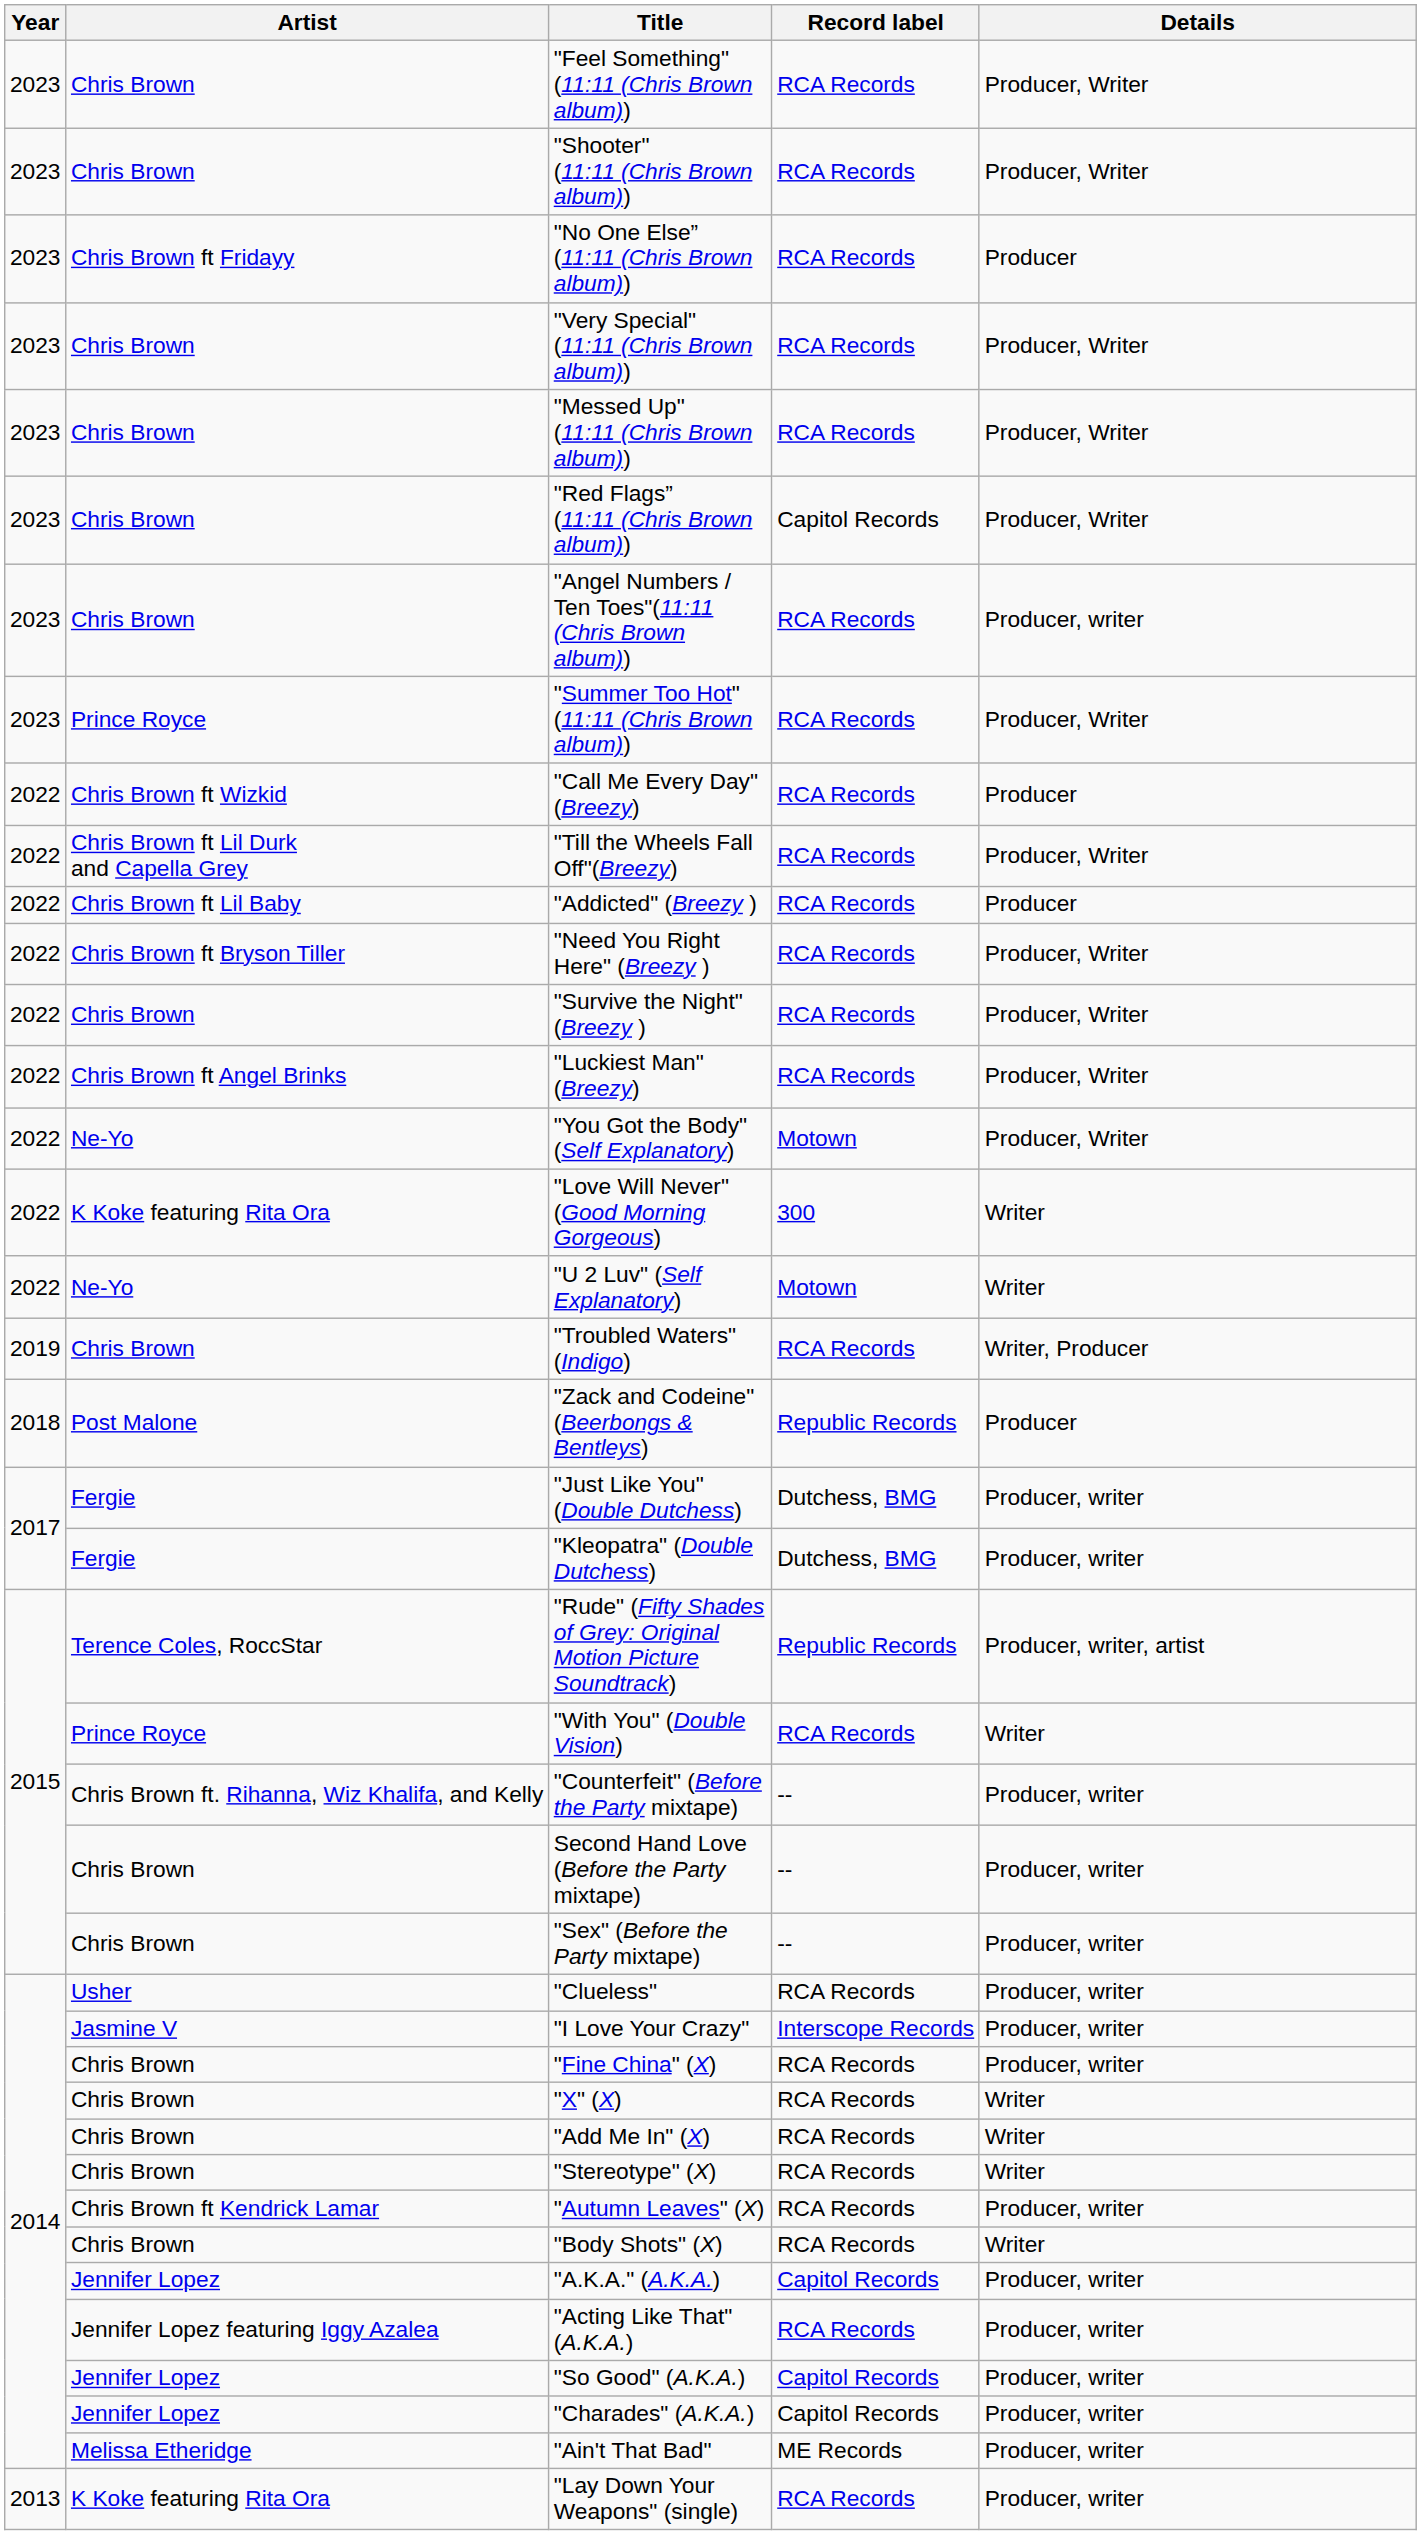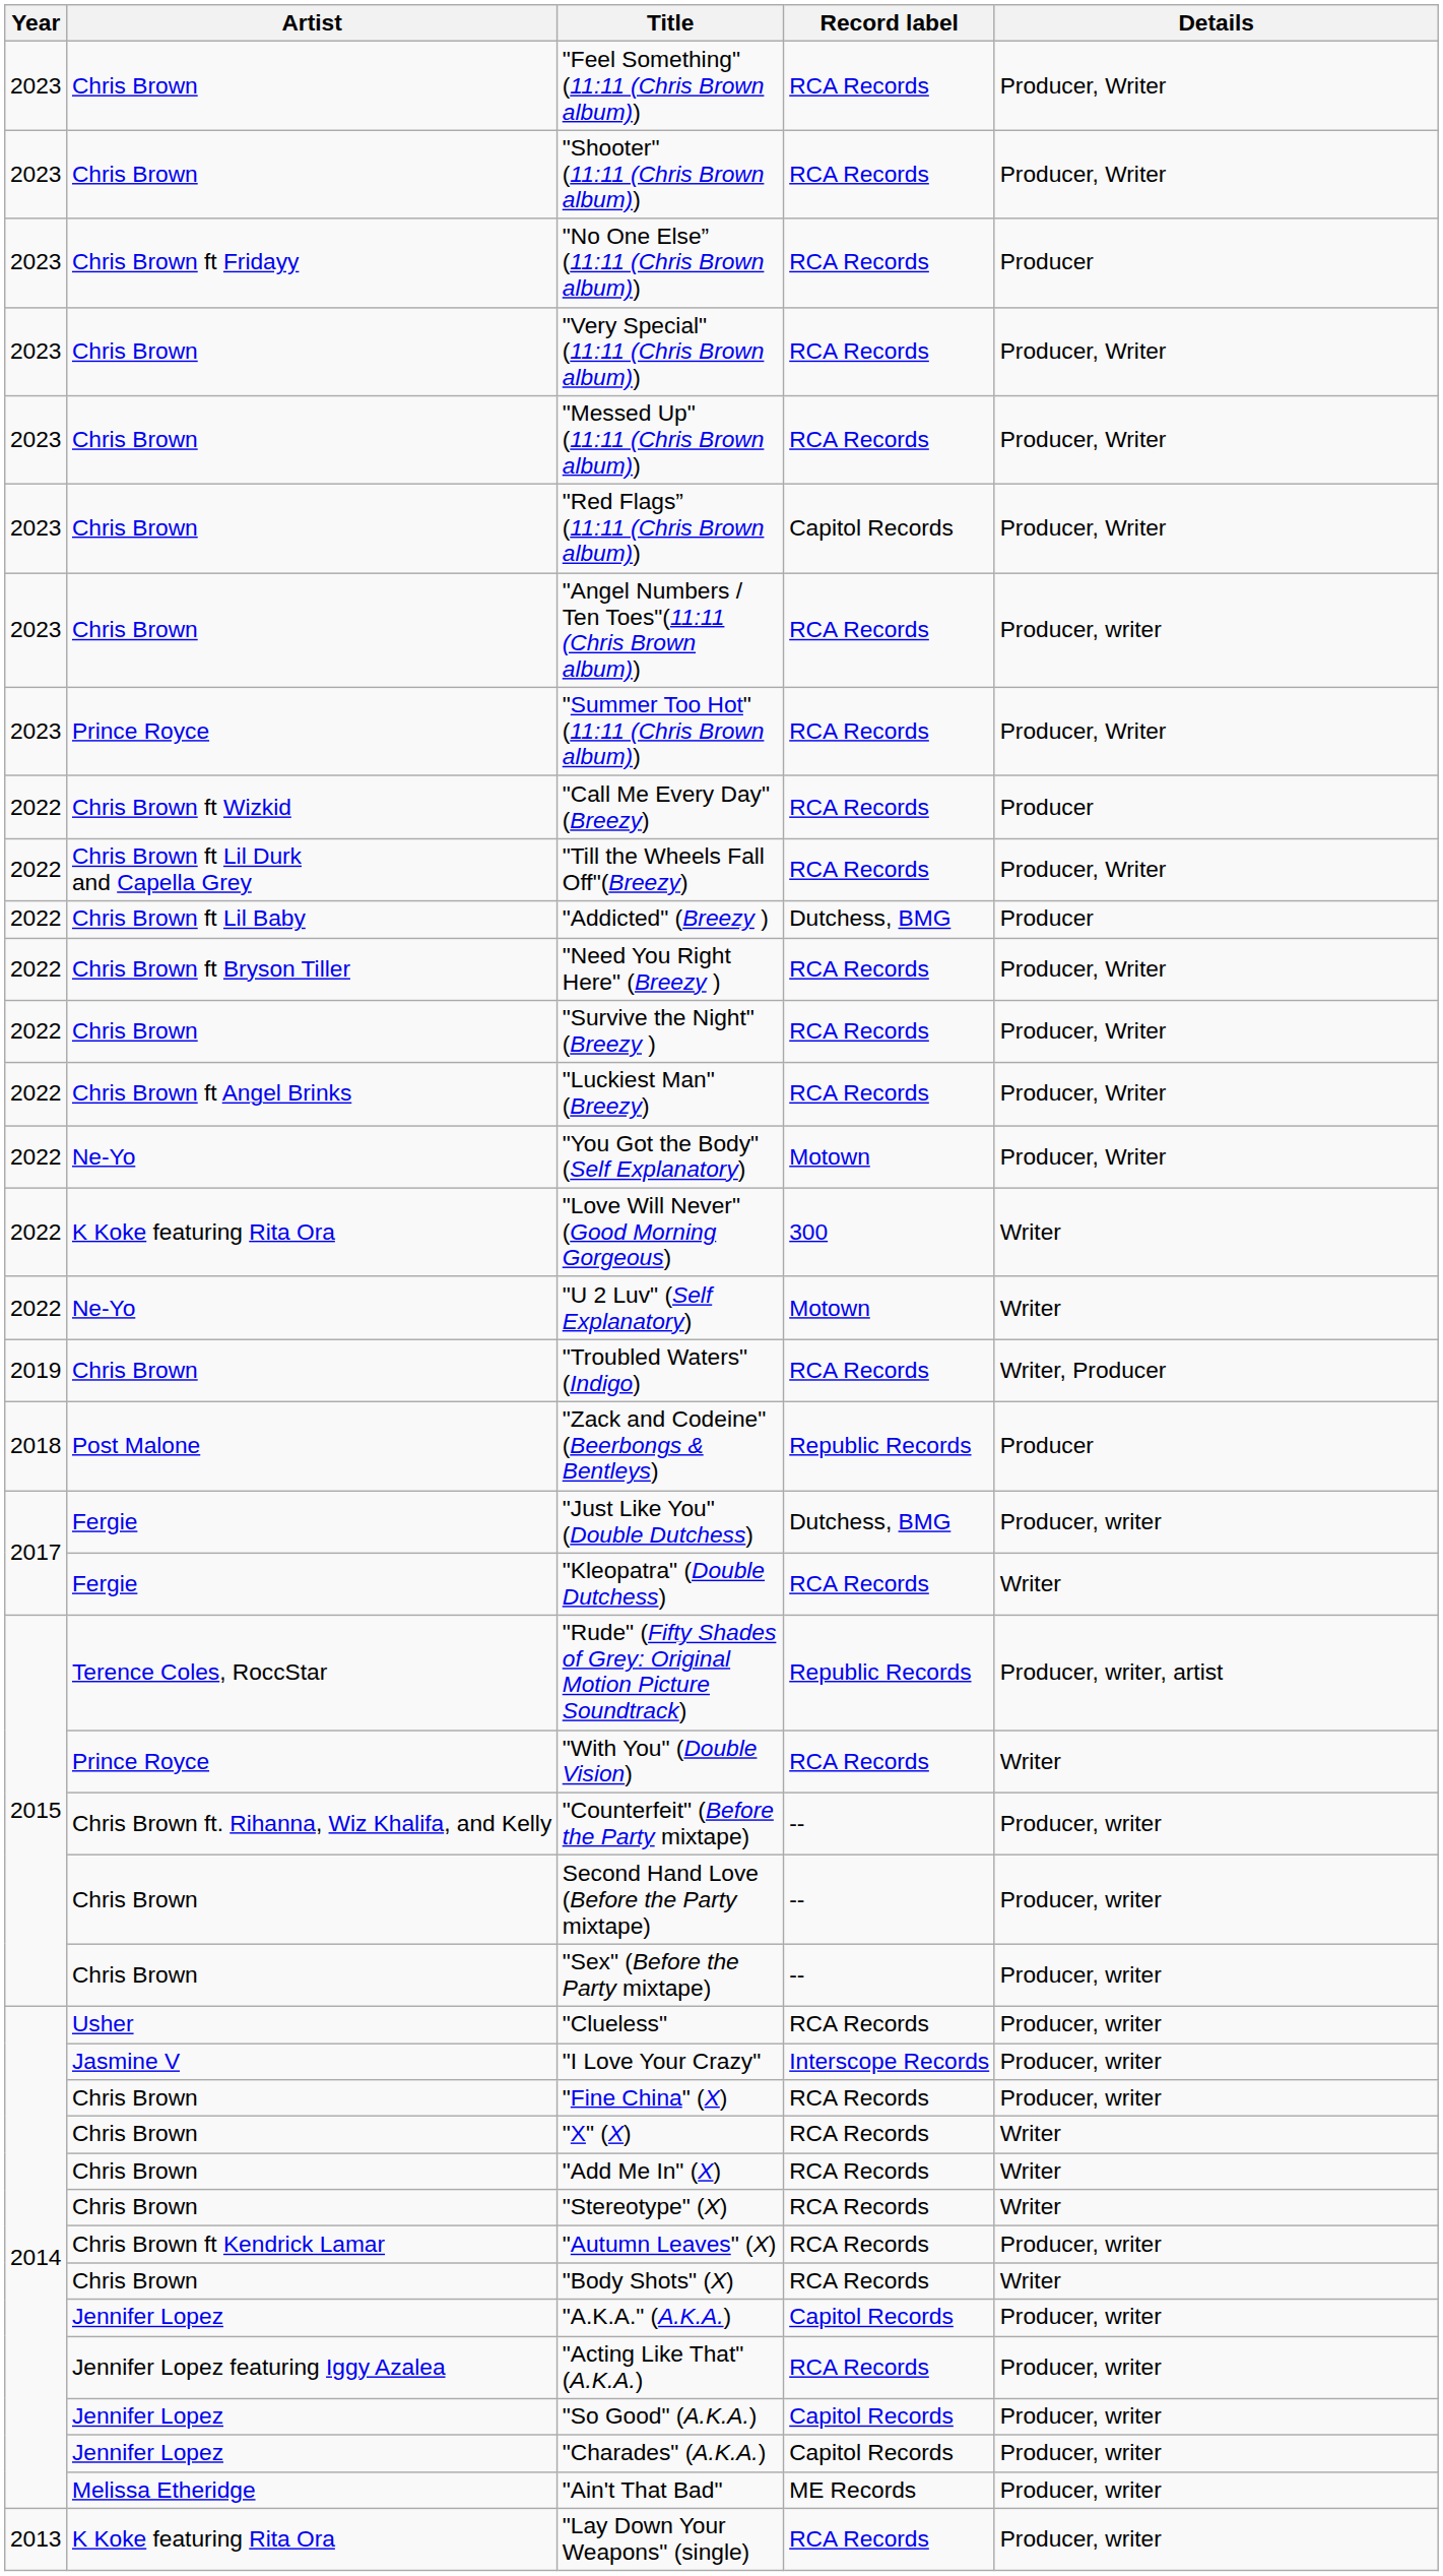"Addicted" (Breezy ) | Record label: RCA Records -> Dutchess, BMG
"Kleopatra" (Double Dutchess) | Record label: Dutchess, BMG -> RCA Records
"Kleopatra" (Double Dutchess) | Details: Producer, writer -> Writer
